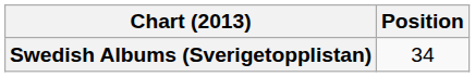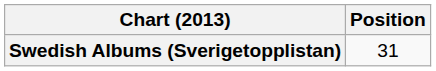Swedish Albums (Sverigetopplistan) | Position: 34 -> 31
